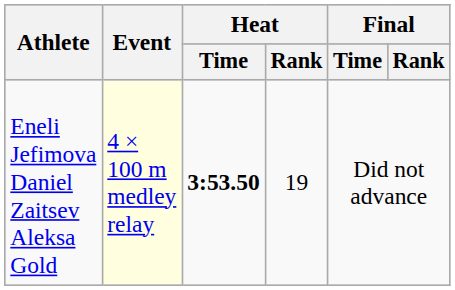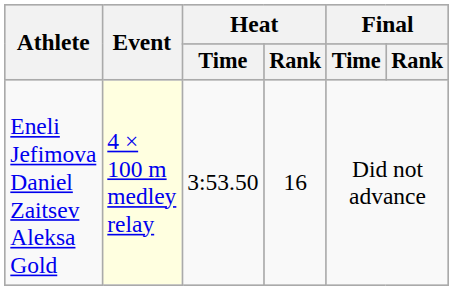Eneli Jefimova Daniel Zaitsev Aleksa Gold | Heat / Time: bold -> normal
Eneli Jefimova Daniel Zaitsev Aleksa Gold | Heat / Rank: 19 -> 16
